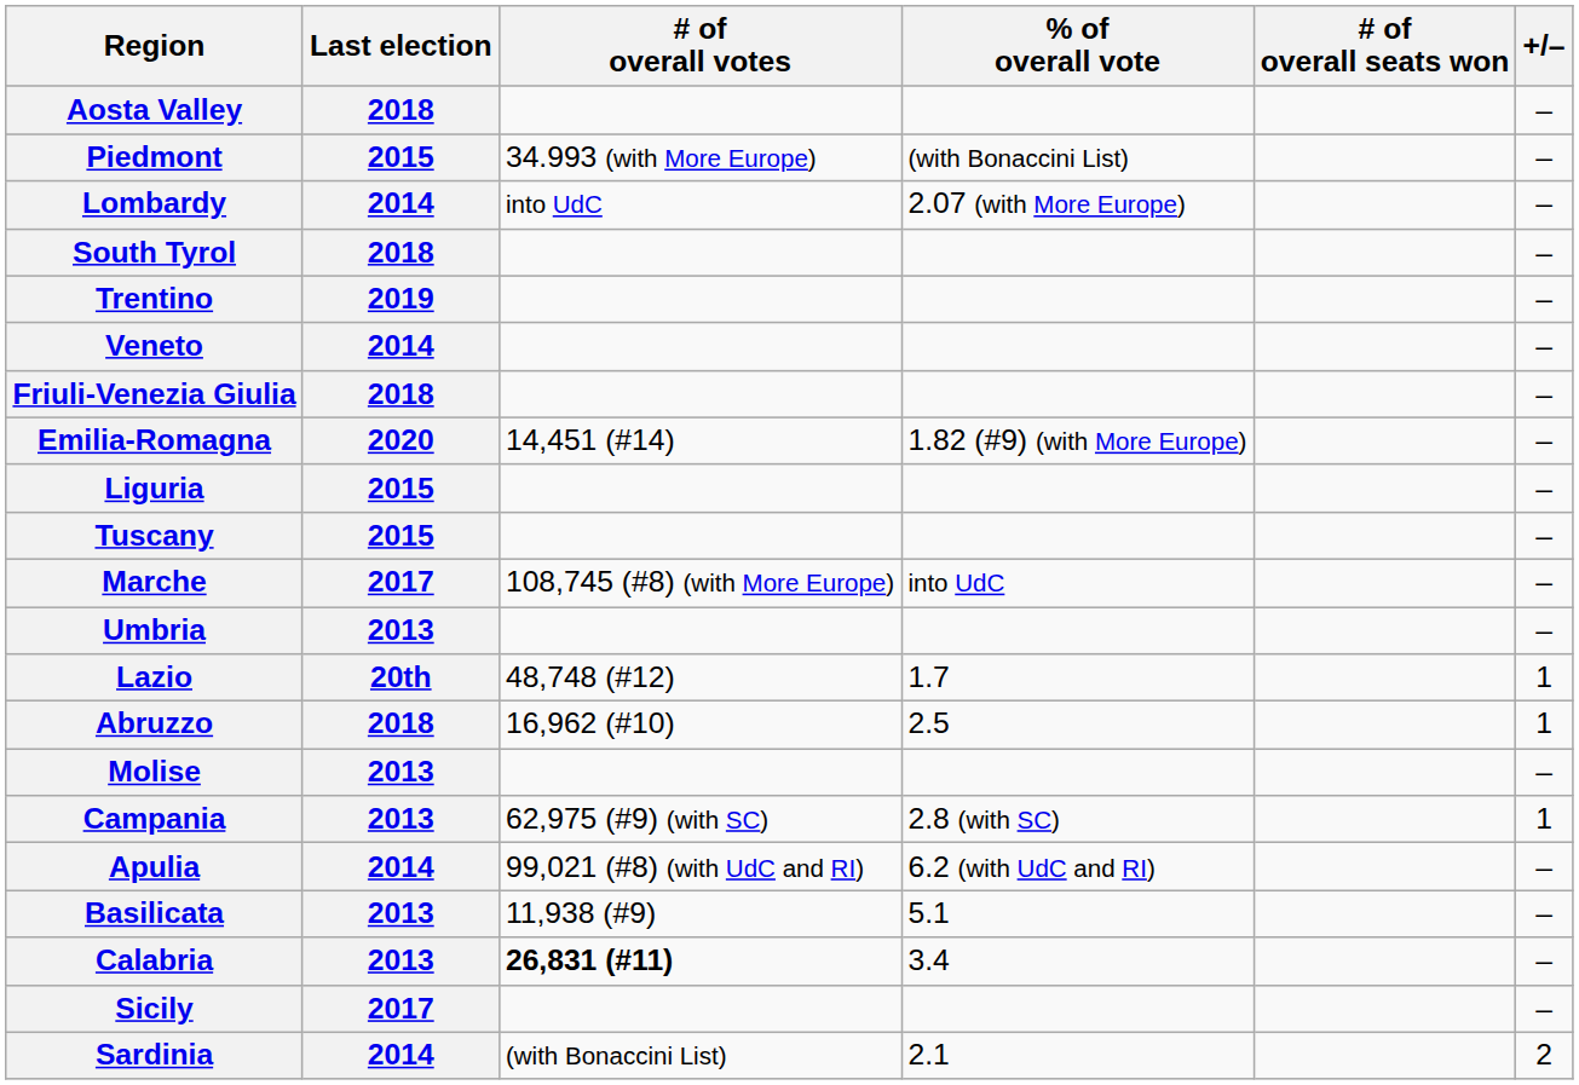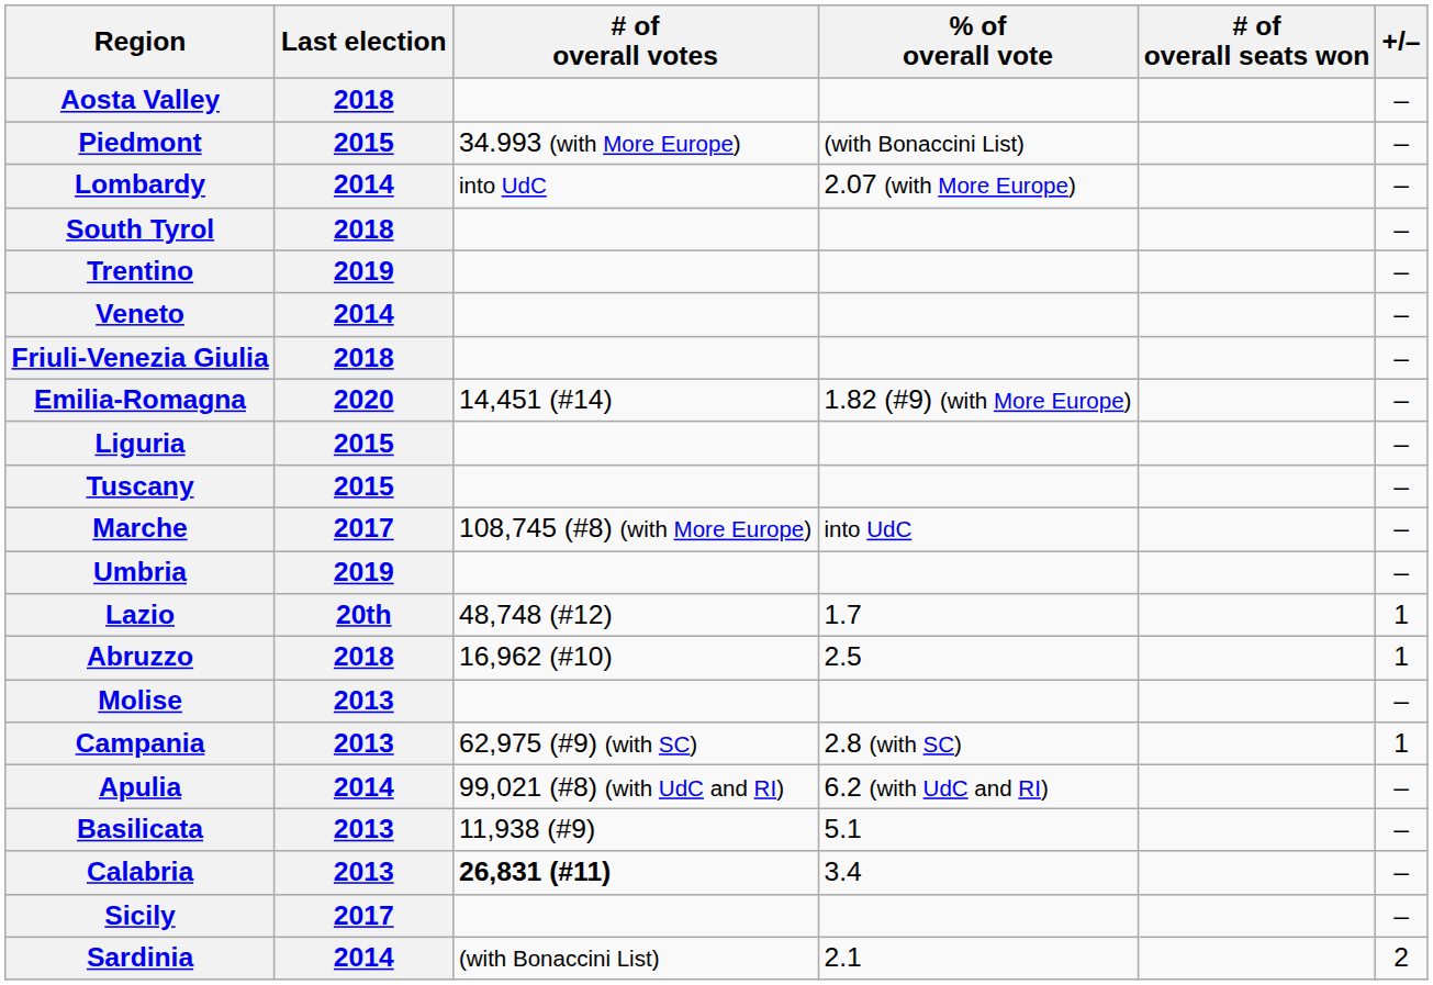Umbria | Last election: 2013 -> 2019
